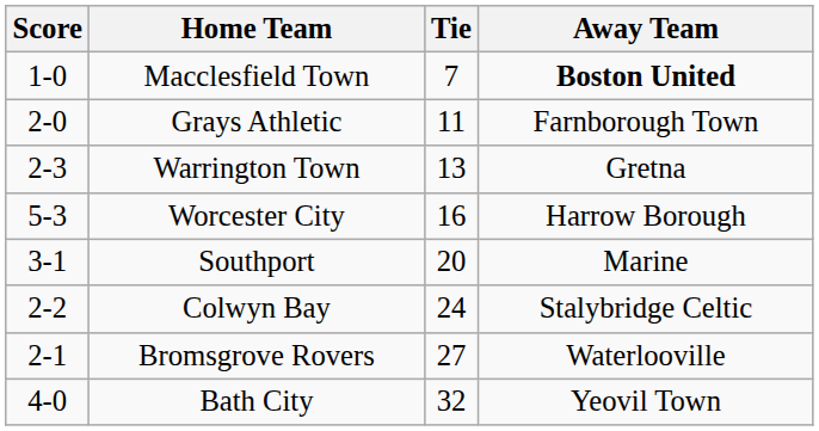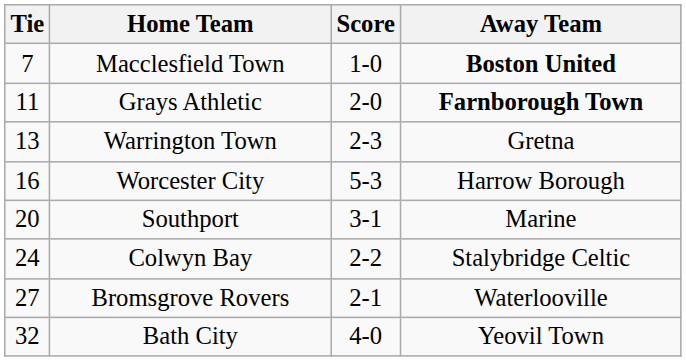columns swapped: Tie <-> Score
Grays Athletic | Away Team: normal -> bold
